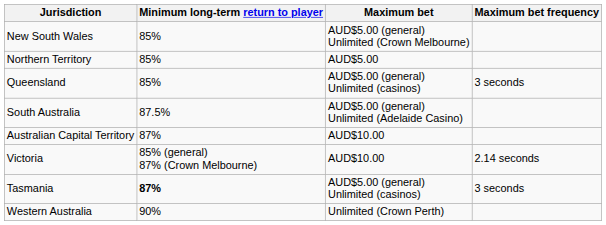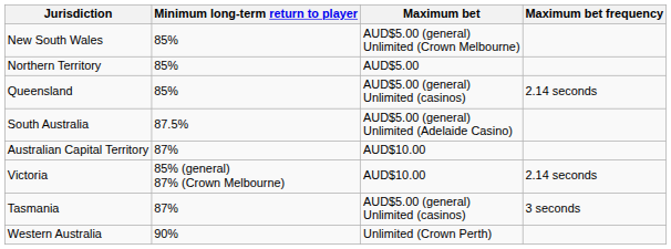Queensland | Maximum bet frequency: 3 seconds -> 2.14 seconds
Tasmania | Minimum long-term return to player: bold -> normal
